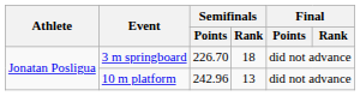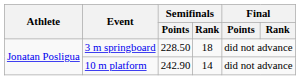3 m springboard | Semifinals / Points: 226.70 -> 228.50
10 m platform | Semifinals / Points: 242.96 -> 242.90
10 m platform | Semifinals / Rank: 13 -> 14
